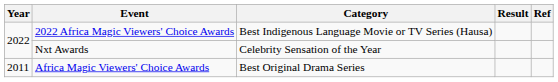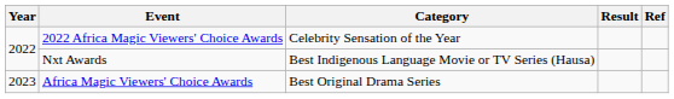2022 Africa Magic Viewers' Choice Awards | Category: Best Indigenous Language Movie or TV Series (Hausa) -> Celebrity Sensation of the Year
Nxt Awards | Category: Celebrity Sensation of the Year -> Best Indigenous Language Movie or TV Series (Hausa)
Africa Magic Viewers' Choice Awards | Year: 2011 -> 2023
